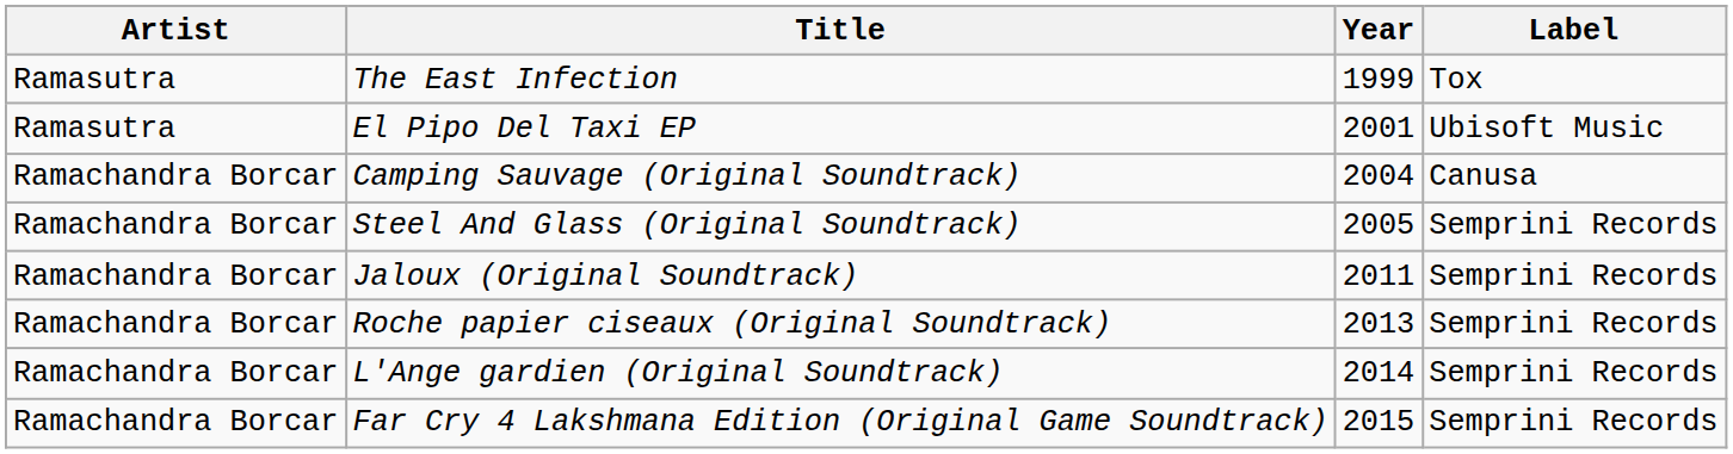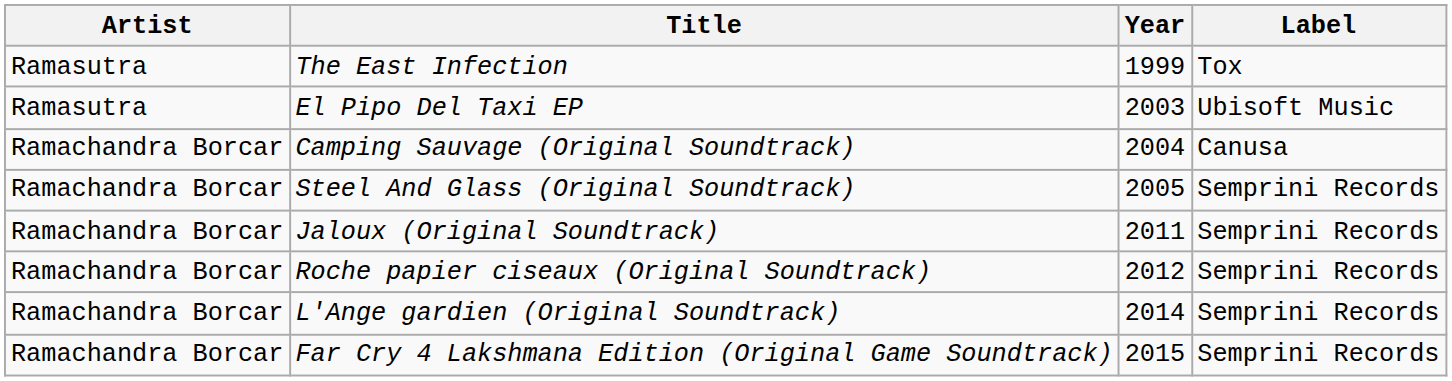El Pipo Del Taxi EP | Year: 2001 -> 2003
Roche papier ciseaux (Original Soundtrack) | Year: 2013 -> 2012
